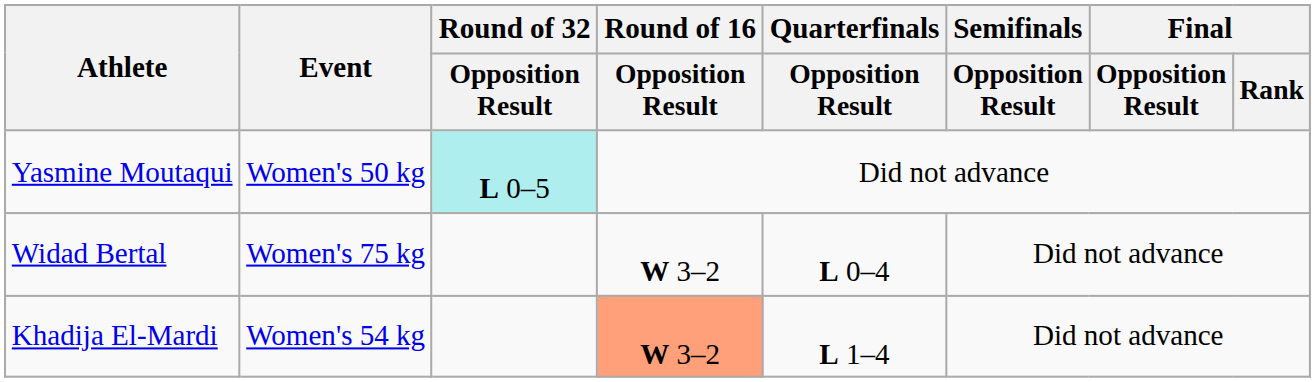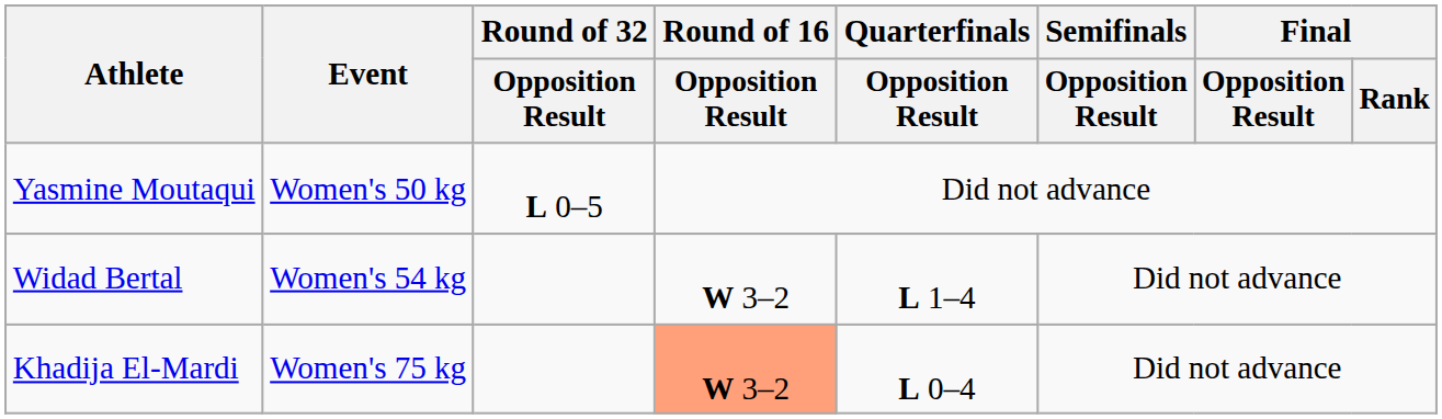Yasmine Moutaqui | Round of 32 / Opposition Result: paleturquoise background -> no background
Widad Bertal | Event: Women's 75 kg -> Women's 54 kg
Widad Bertal | Quarterfinals / Opposition Result: L 0–4 -> L 1–4
Khadija El-Mardi | Event: Women's 54 kg -> Women's 75 kg
Khadija El-Mardi | Quarterfinals / Opposition Result: L 1–4 -> L 0–4
